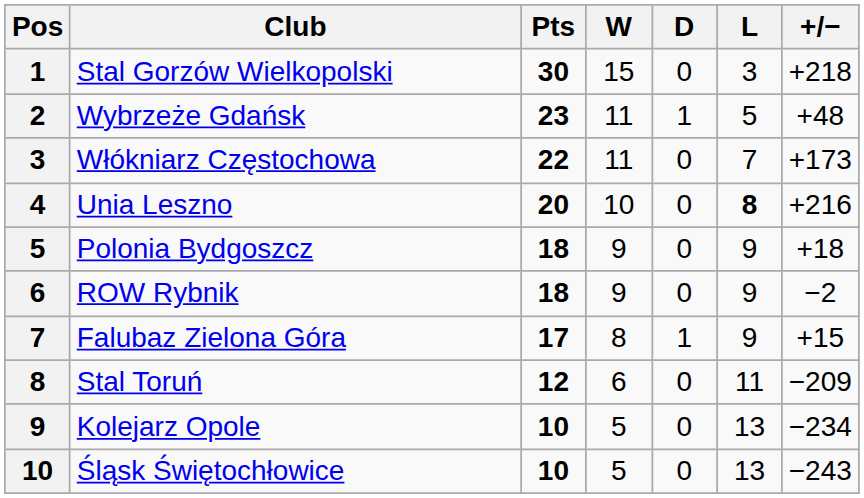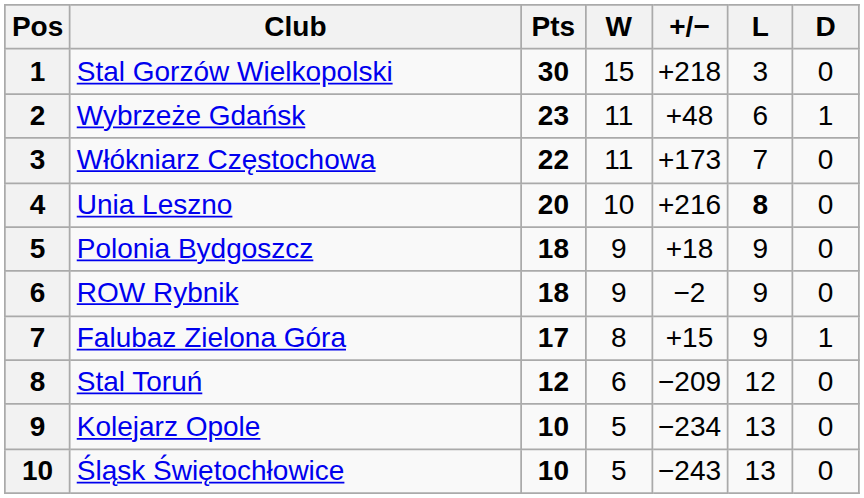columns swapped: D <-> +/−
Wybrzeże Gdańsk | L: 5 -> 6
Stal Toruń | L: 11 -> 12
